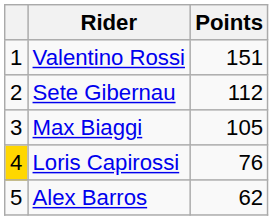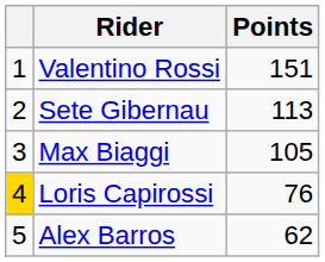Sete Gibernau | Points: 112 -> 113
